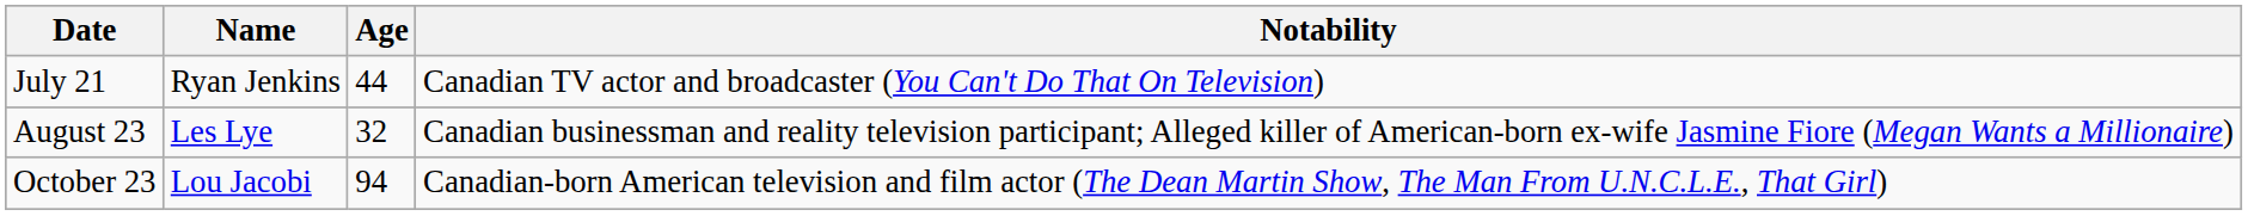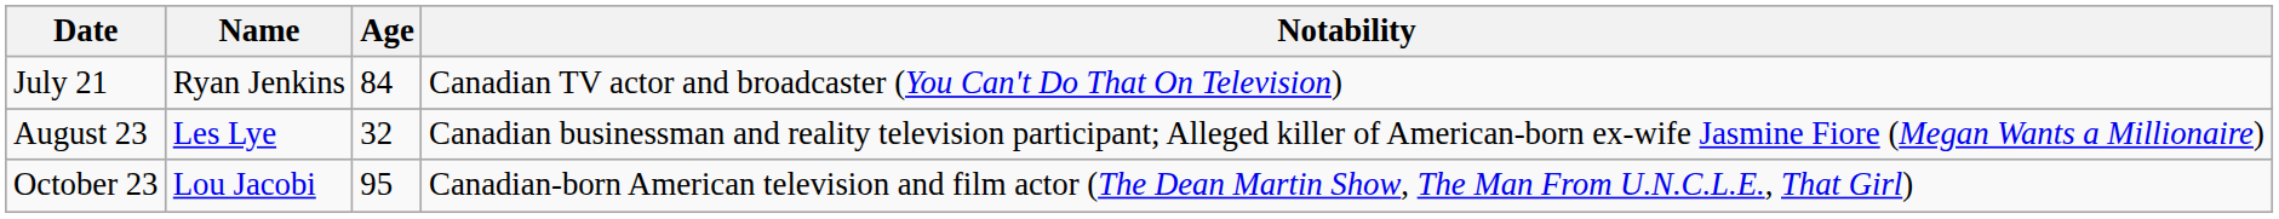July 21 | Age: 44 -> 84
October 23 | Age: 94 -> 95
